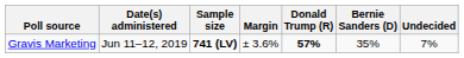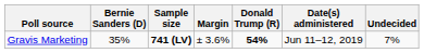columns swapped: Date(s) administered <-> Bernie Sanders (D)
Gravis Marketing | Donald Trump (R): 57% -> 54%
